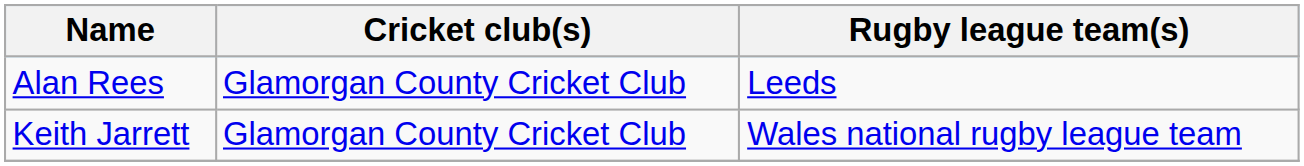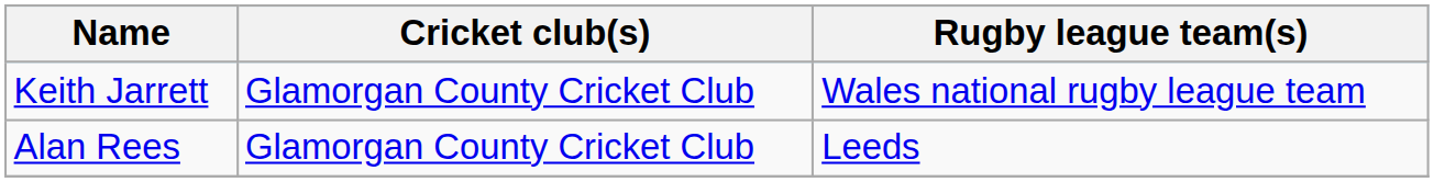rows swapped: Keith Jarrett <-> Alan Rees
